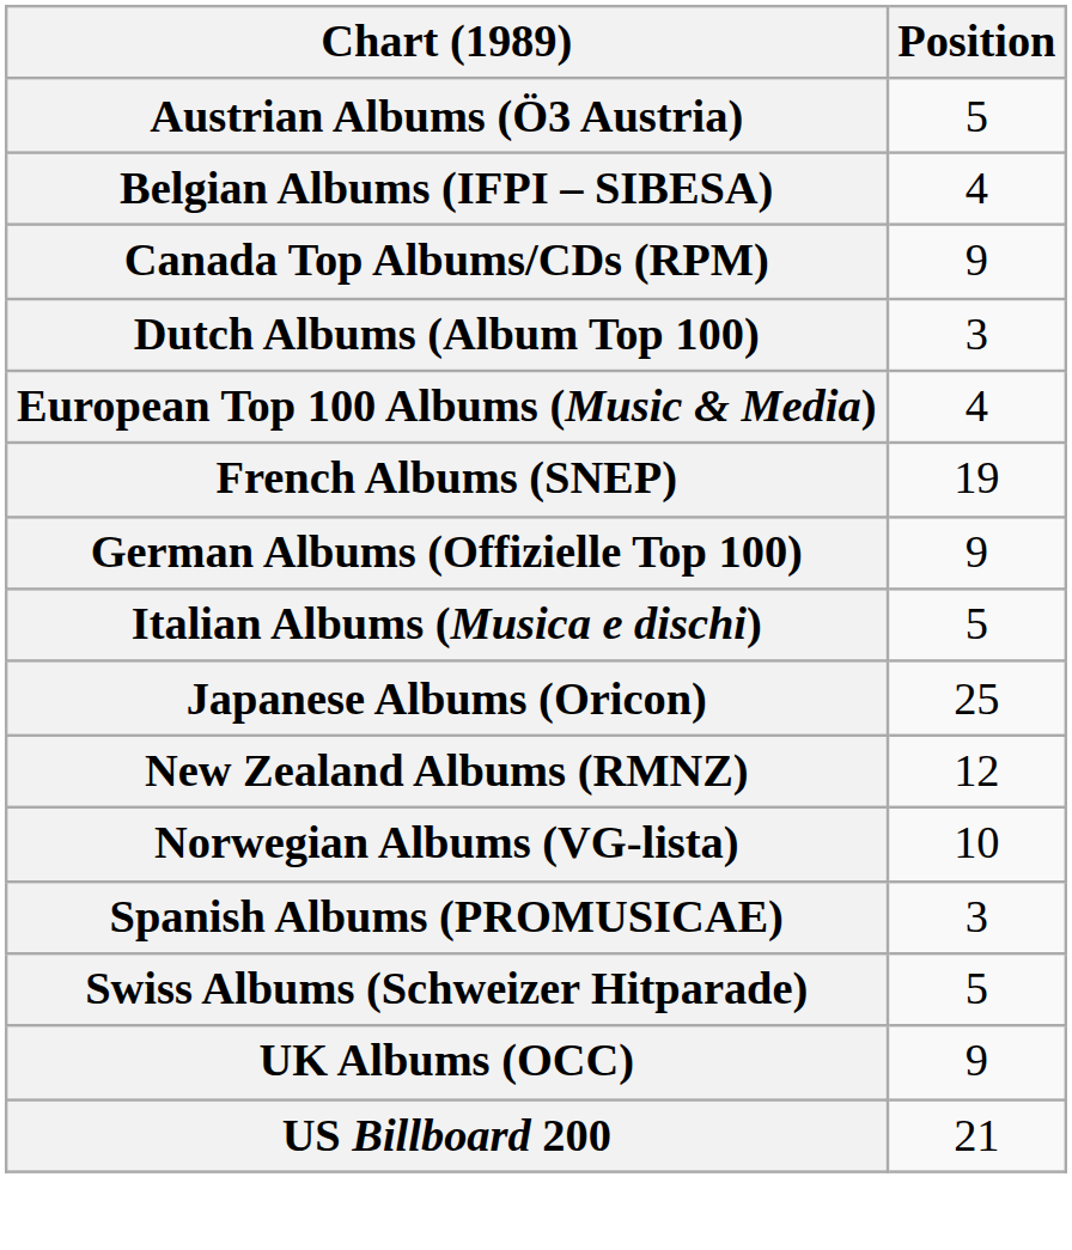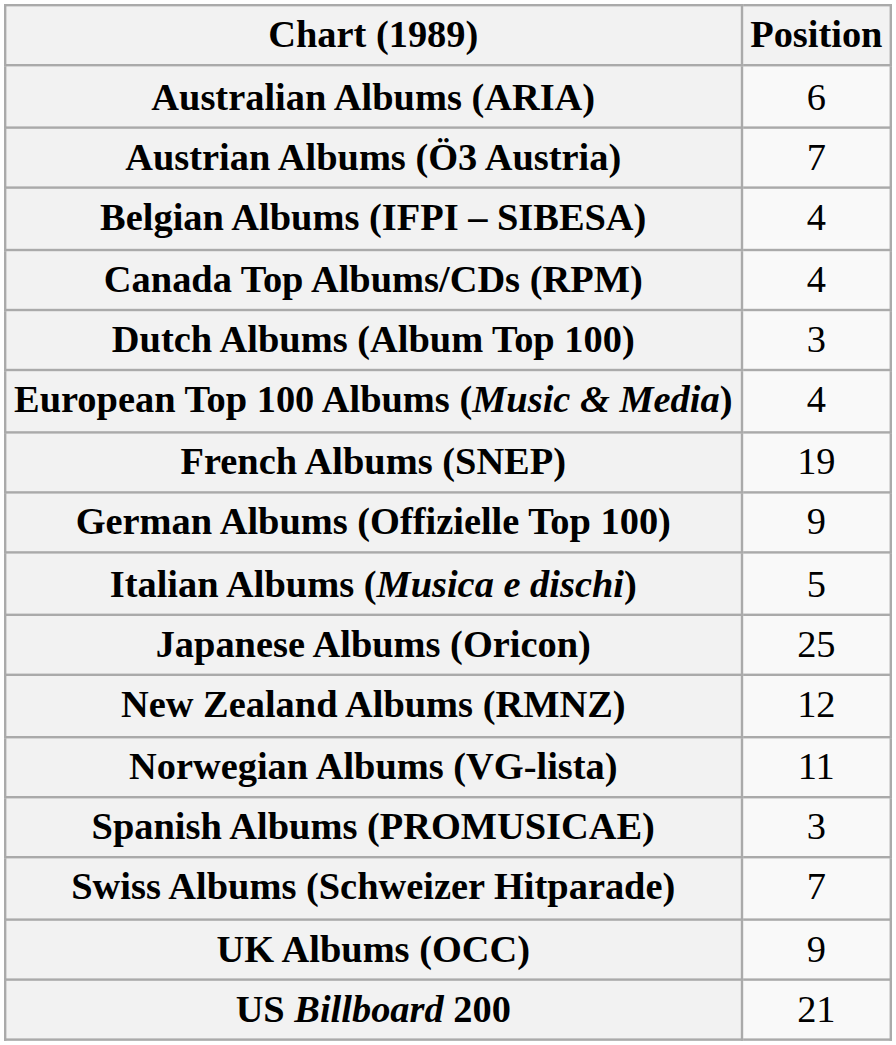+ row: Australian Albums (ARIA) | 6
Austrian Albums (Ö3 Austria) | Position: 5 -> 7
Canada Top Albums/CDs (RPM) | Position: 9 -> 4
Norwegian Albums (VG-lista) | Position: 10 -> 11
Swiss Albums (Schweizer Hitparade) | Position: 5 -> 7
